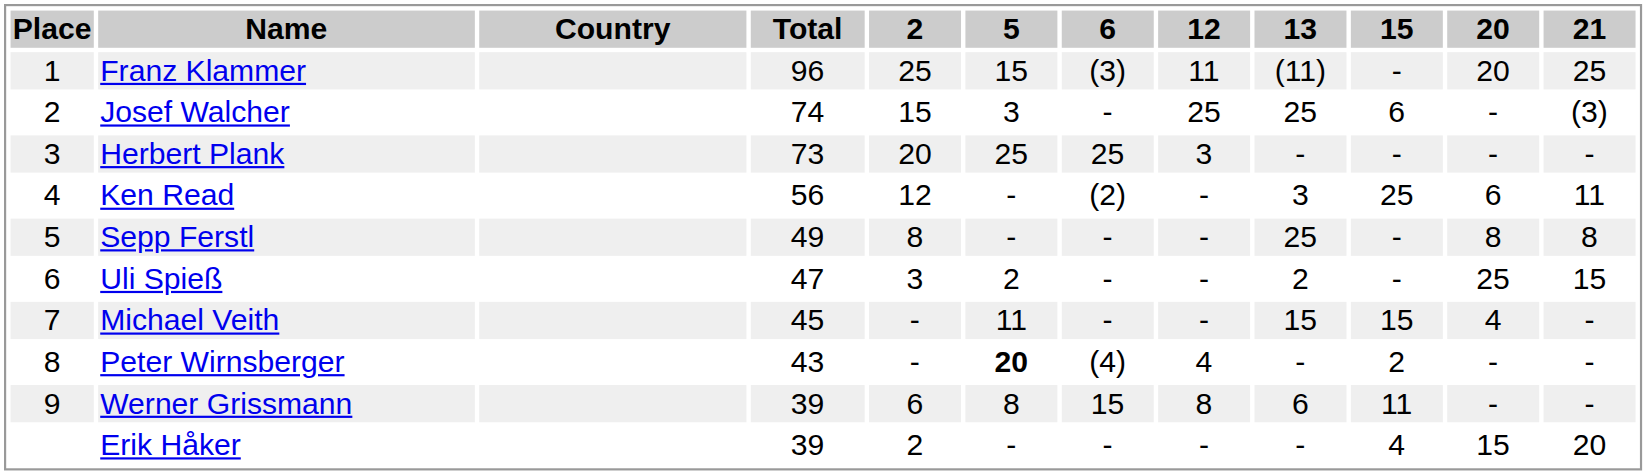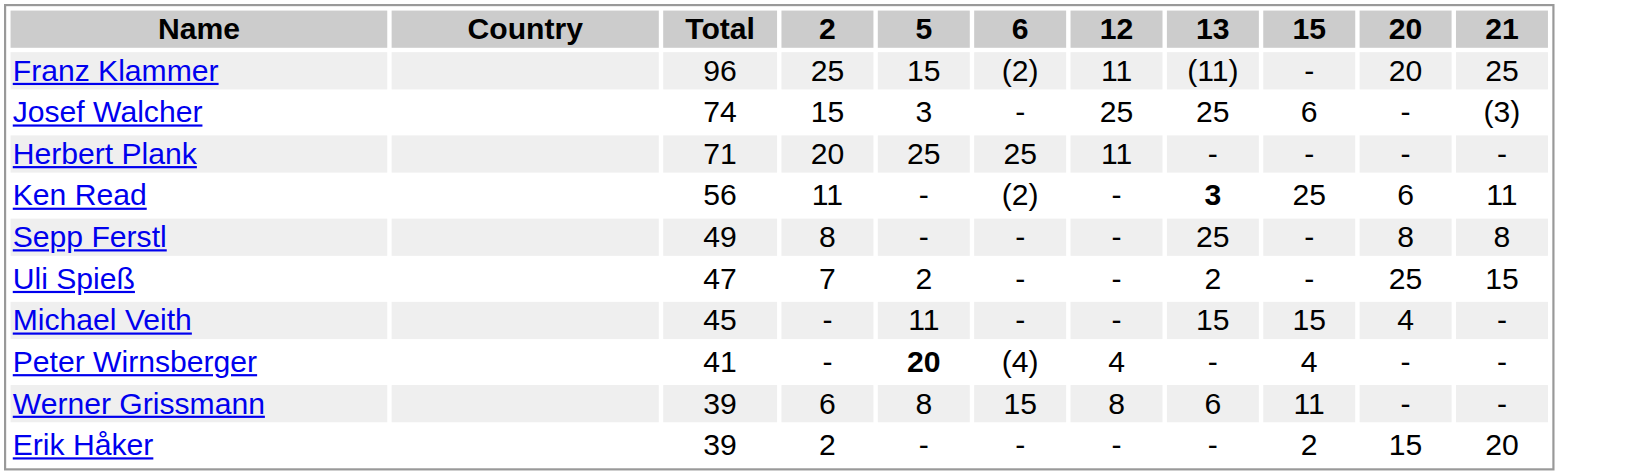- column: Place | 1 | 2 | 3 | 4 | 5 | 6 | 7 | 8 | 9
Franz Klammer | 6: (3) -> (2)
Herbert Plank | Total: 73 -> 71
Herbert Plank | 12: 3 -> 11
Ken Read | 2: 12 -> 11
Ken Read | 13: normal -> bold
Uli Spieß | 2: 3 -> 7
Peter Wirnsberger | Total: 43 -> 41
Peter Wirnsberger | 15: 2 -> 4
Erik Håker | 15: 4 -> 2
